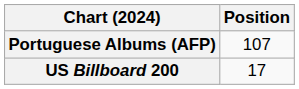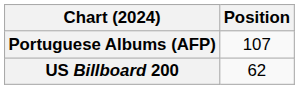US Billboard 200 | Position: 17 -> 62
